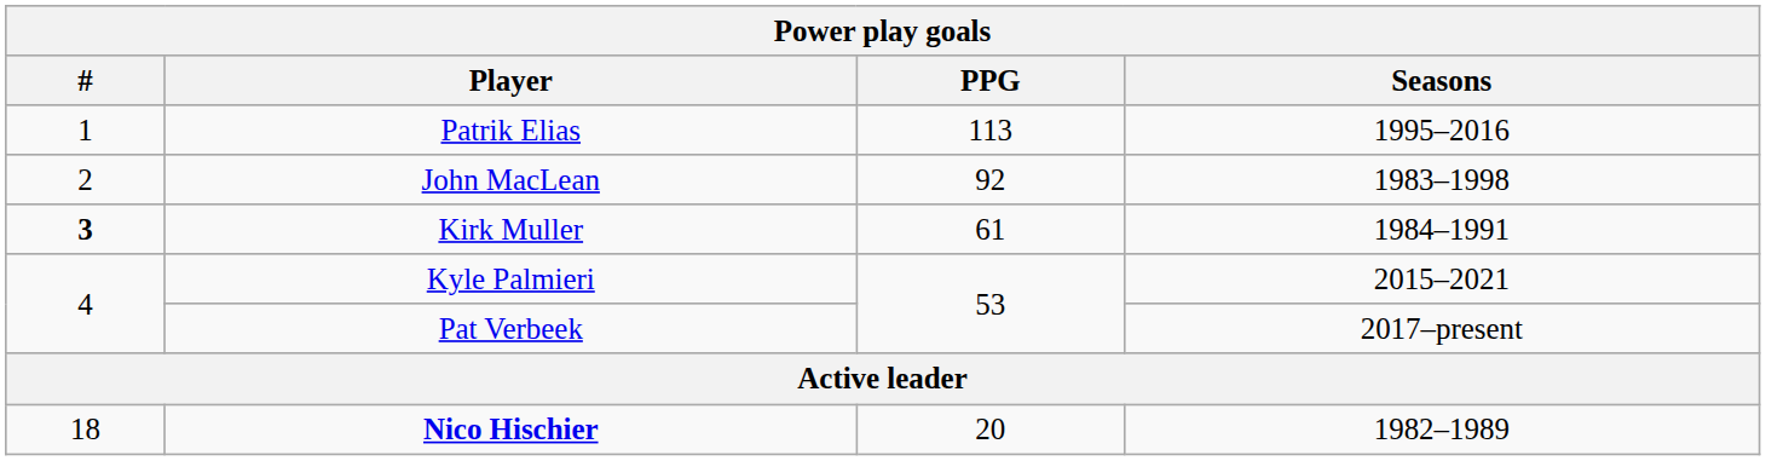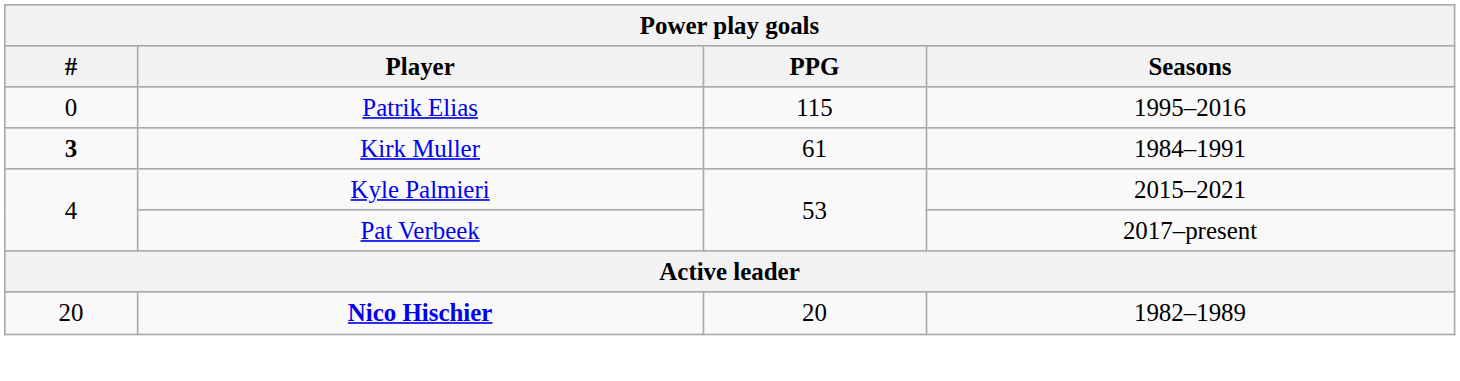Patrik Elias | #: 1 -> 0
Patrik Elias | PPG: 113 -> 115
- row: 2 | John MacLean | 92 | 1983–1998
Nico Hischier | #: 18 -> 20
